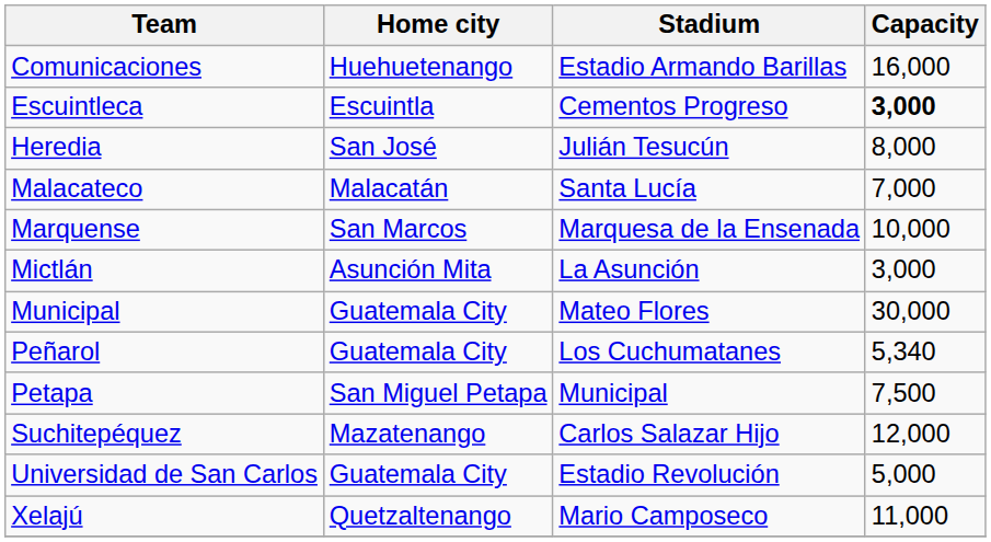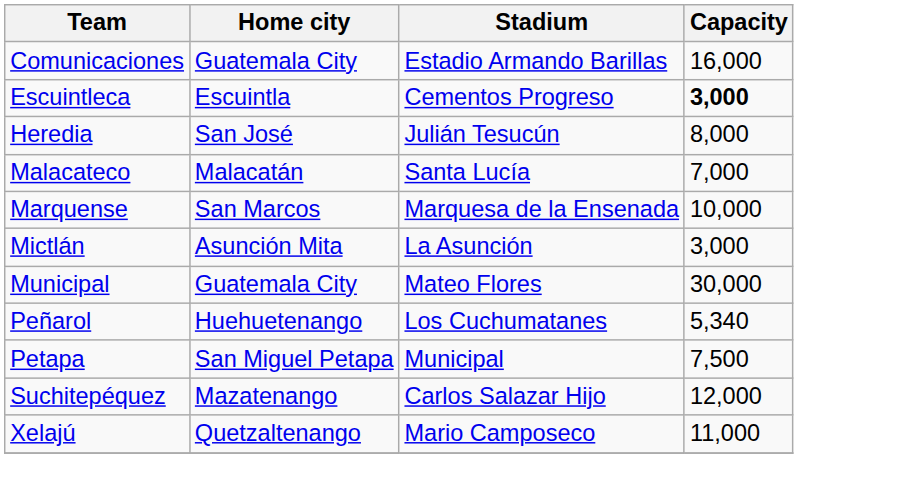Comunicaciones | Home city: Huehuetenango -> Guatemala City
Peñarol | Home city: Guatemala City -> Huehuetenango
- row: Universidad de San Carlos | Guatemala City | Estadio Revolución | 5,000
